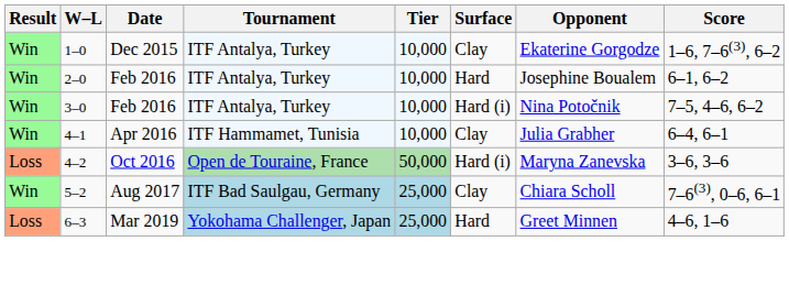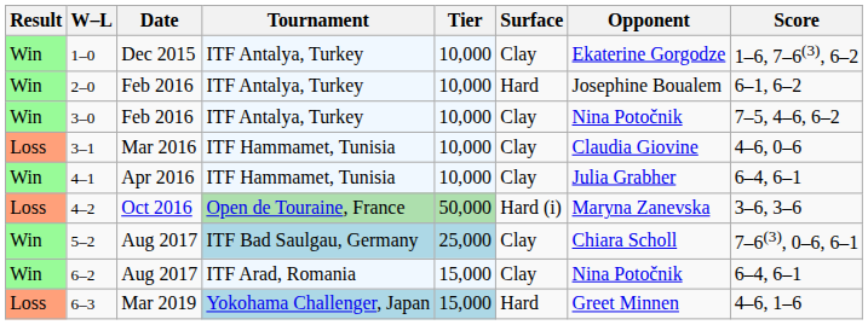3–0 | Surface: Hard (i) -> Clay
+ row: Loss | 3–1 | Mar 2016 | ITF Hammamet, Tunisia | 10,000 | Clay | Claudia Giovine | 4–6, 0–6
+ row: Win | 6–2 | Aug 2017 | ITF Arad, Romania | 15,000 | Clay | Nina Potočnik | 6–4, 6–1
6–3 | Tier: 25,000 -> 15,000
